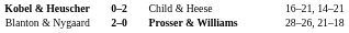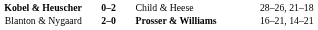Kobel & Heuscher | column 4: 16–21, 14–21 -> 28–26, 21–18
Blanton & Nygaard | column 4: 28–26, 21–18 -> 16–21, 14–21
